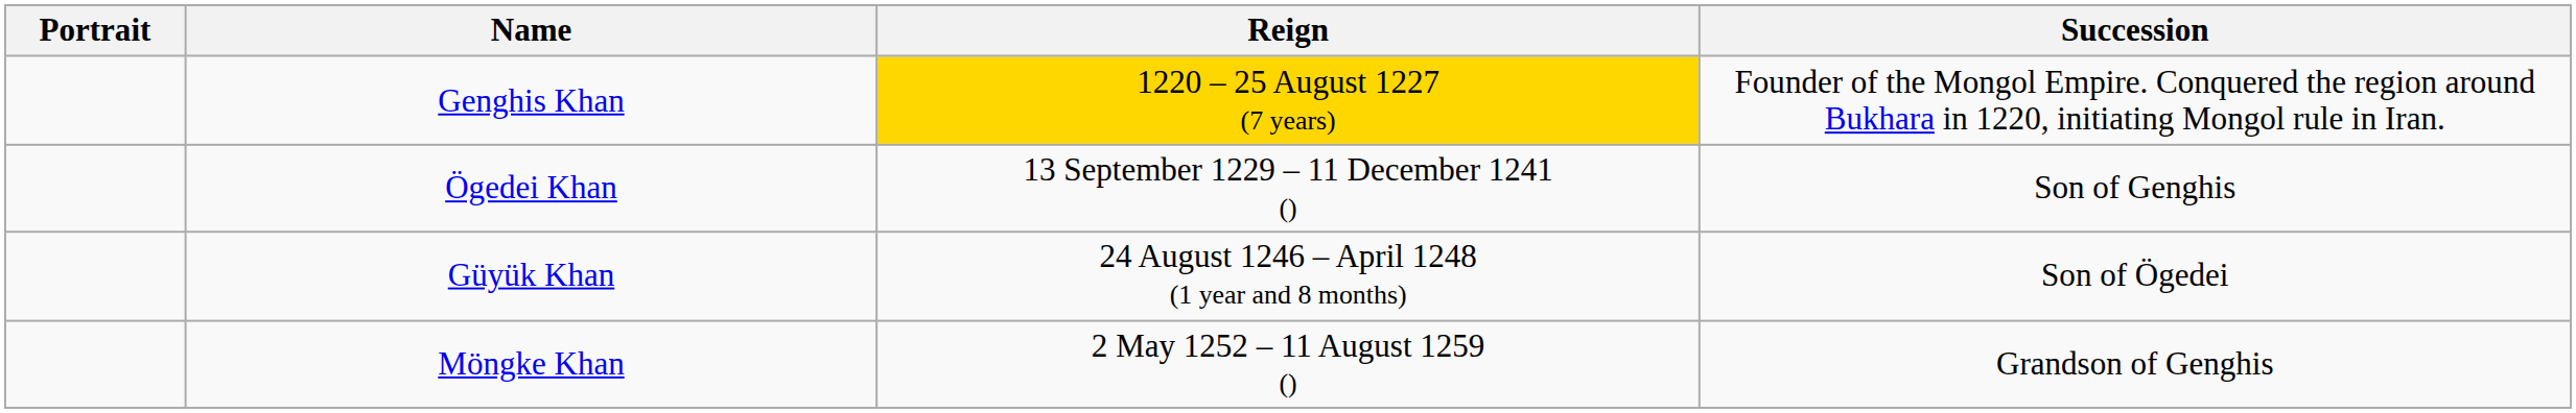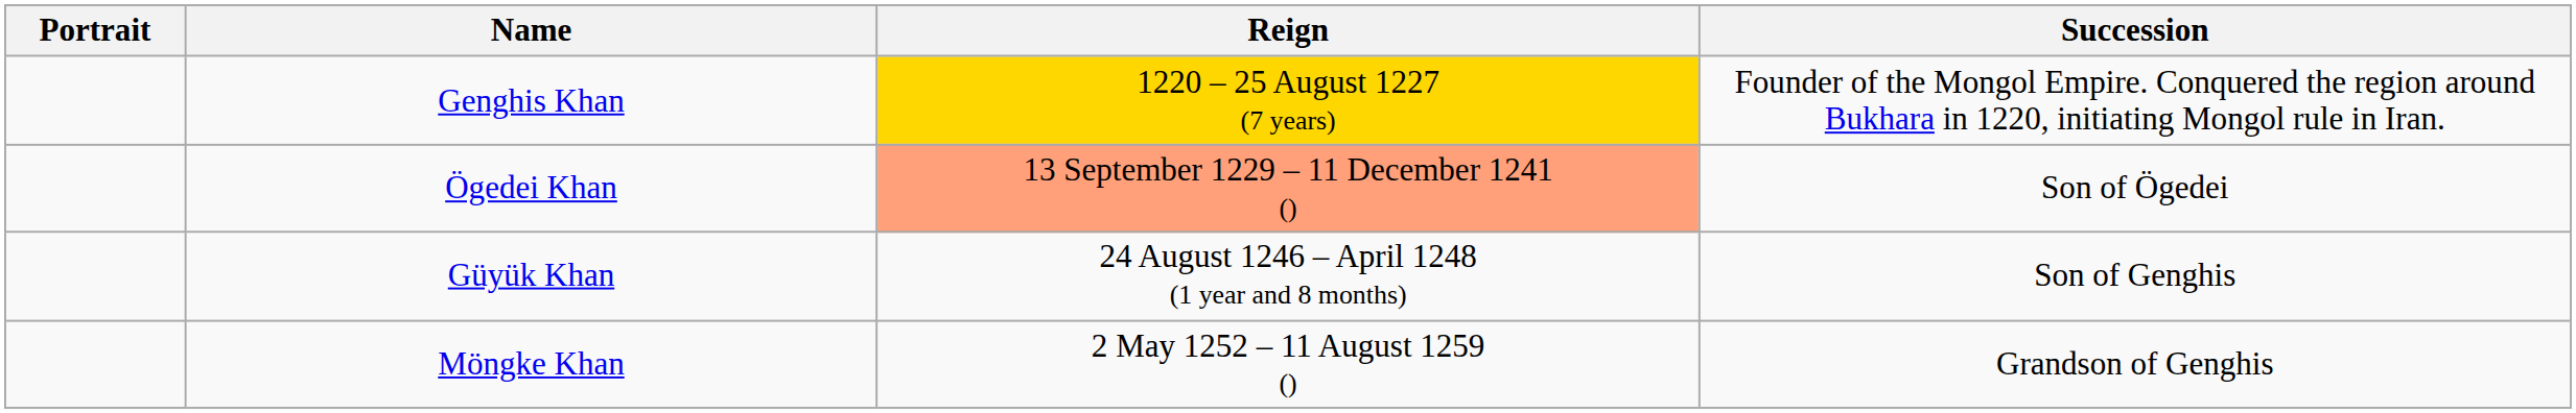Ögedei Khan | Reign: no background -> lightsalmon background
Ögedei Khan | Succession: Son of Genghis -> Son of Ögedei
Güyük Khan | Succession: Son of Ögedei -> Son of Genghis
